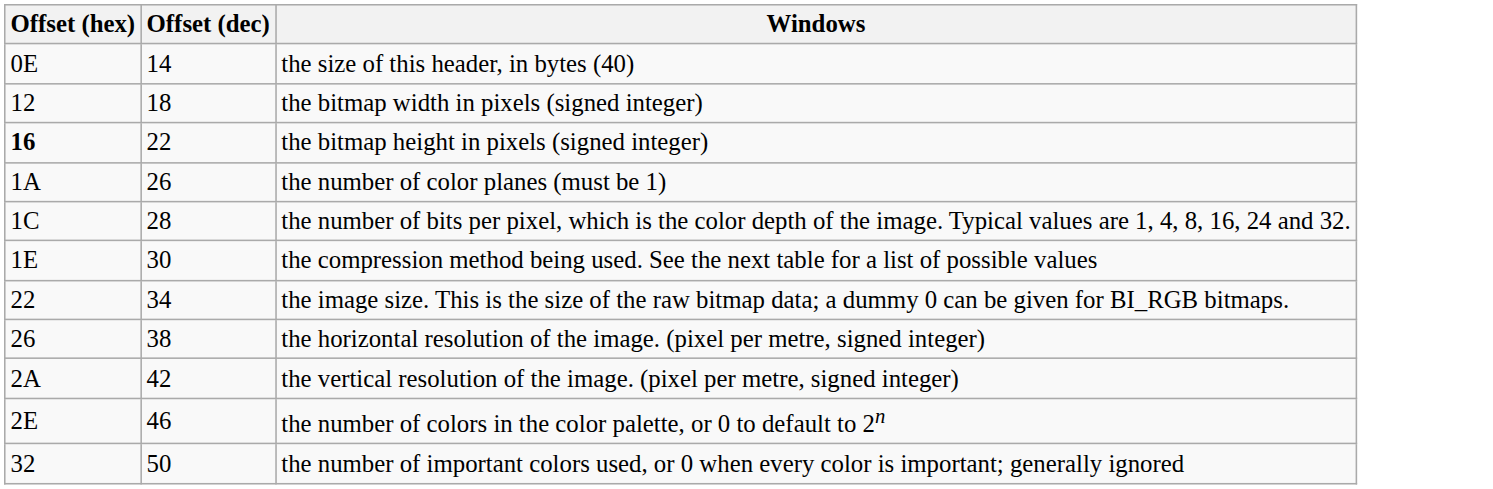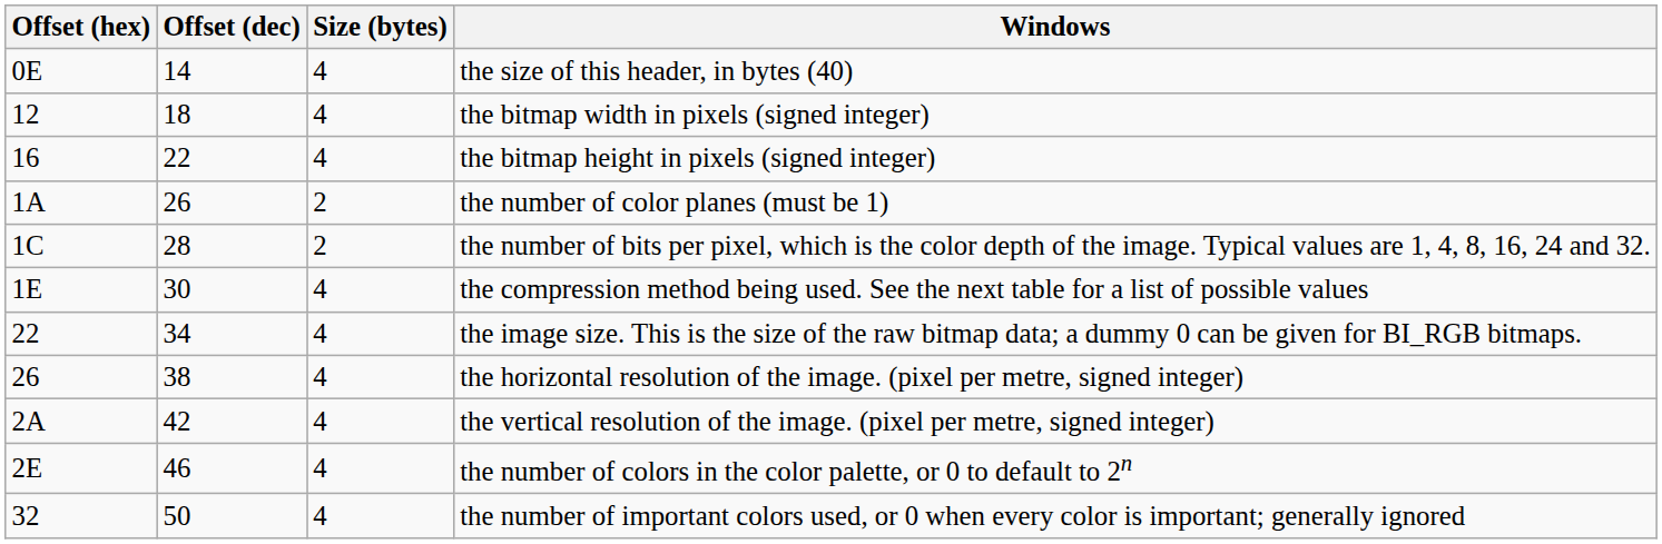+ column: Size (bytes) | 4 | 4 | 4 | 2 | 2 | 4 | 4 | 4 | 4 | 4 | 4
the bitmap height in pixels (signed integer) | Offset (hex): bold -> normal
